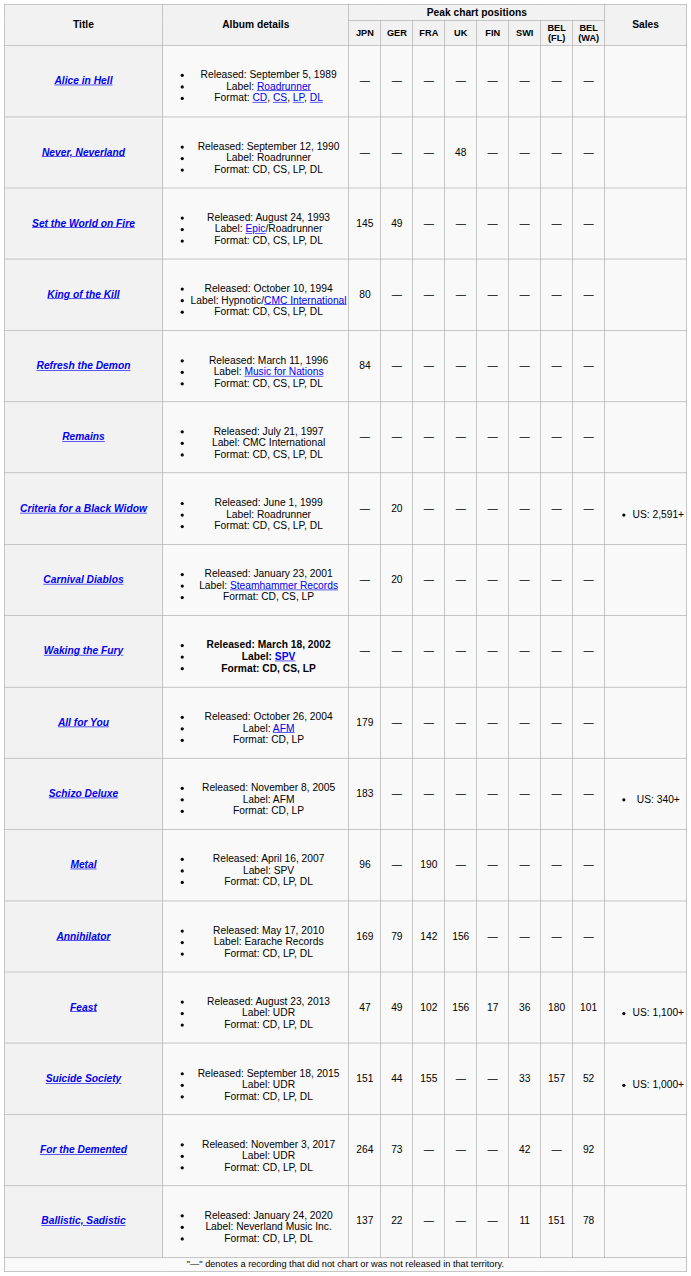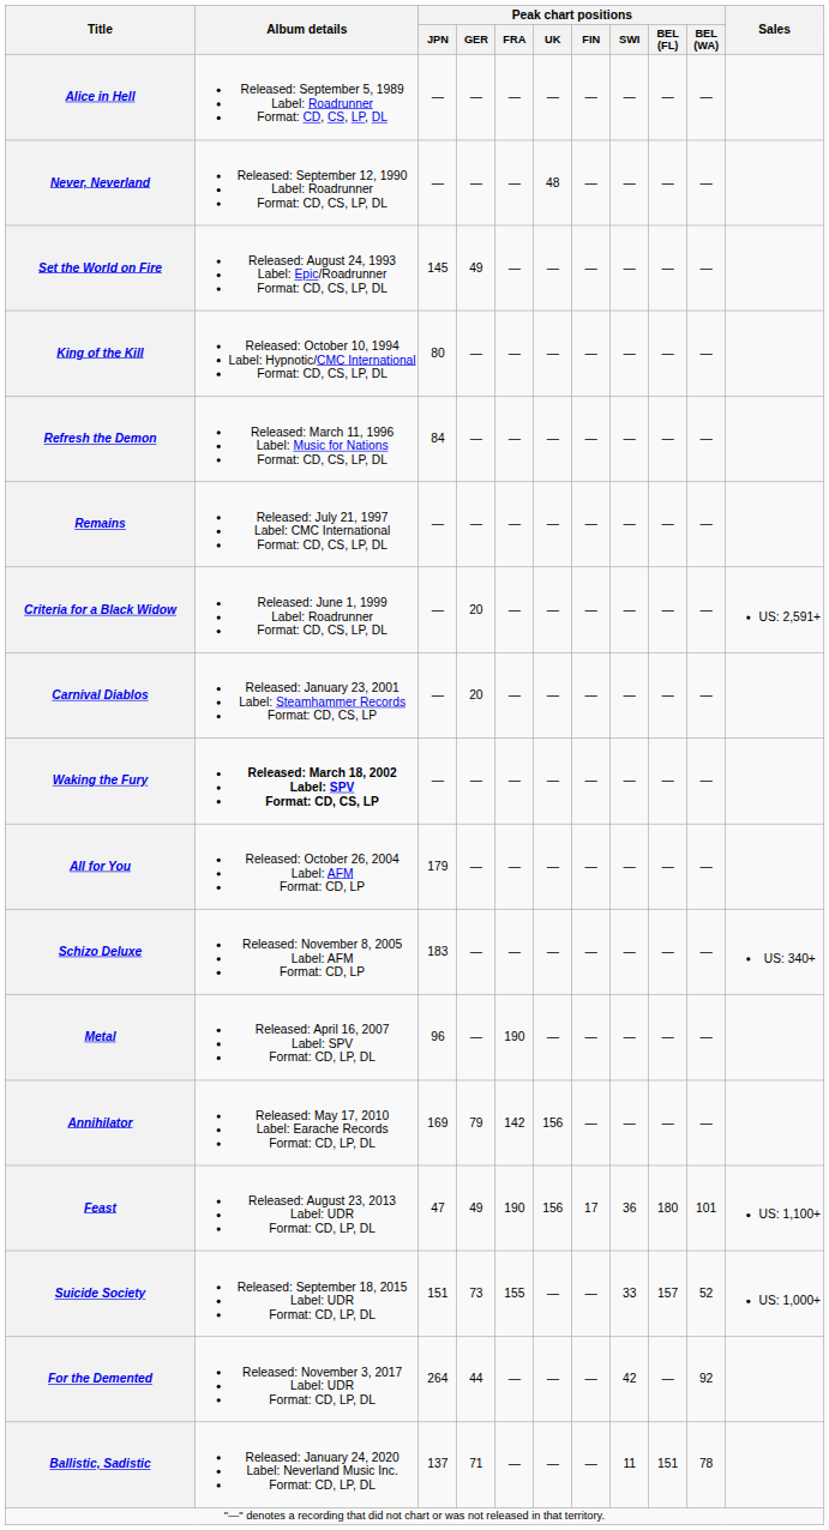Feast | Peak chart positions / FRA: 102 -> 190
Suicide Society | Peak chart positions / GER: 44 -> 73
For the Demented | Peak chart positions / GER: 73 -> 44
Ballistic, Sadistic | Peak chart positions / GER: 22 -> 71
